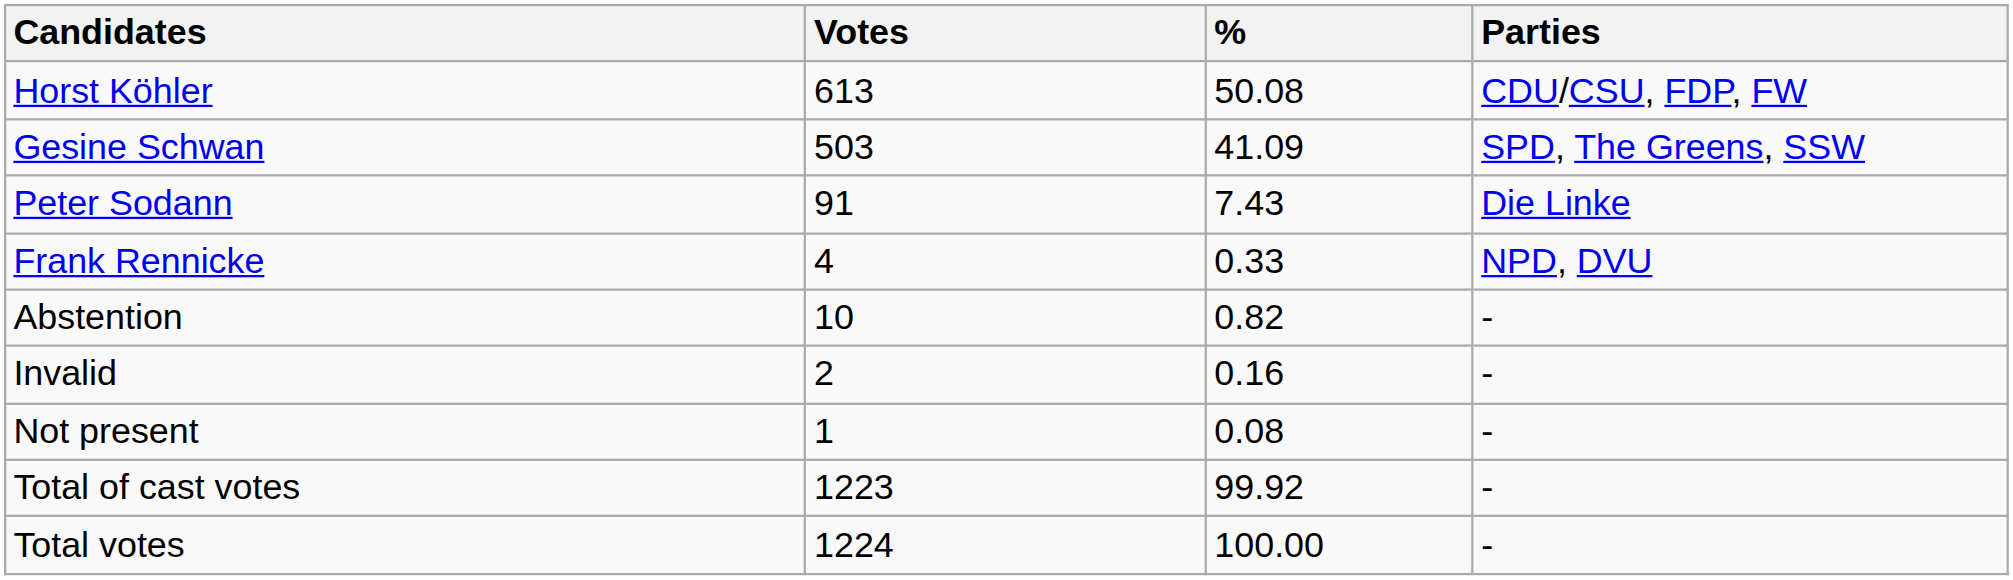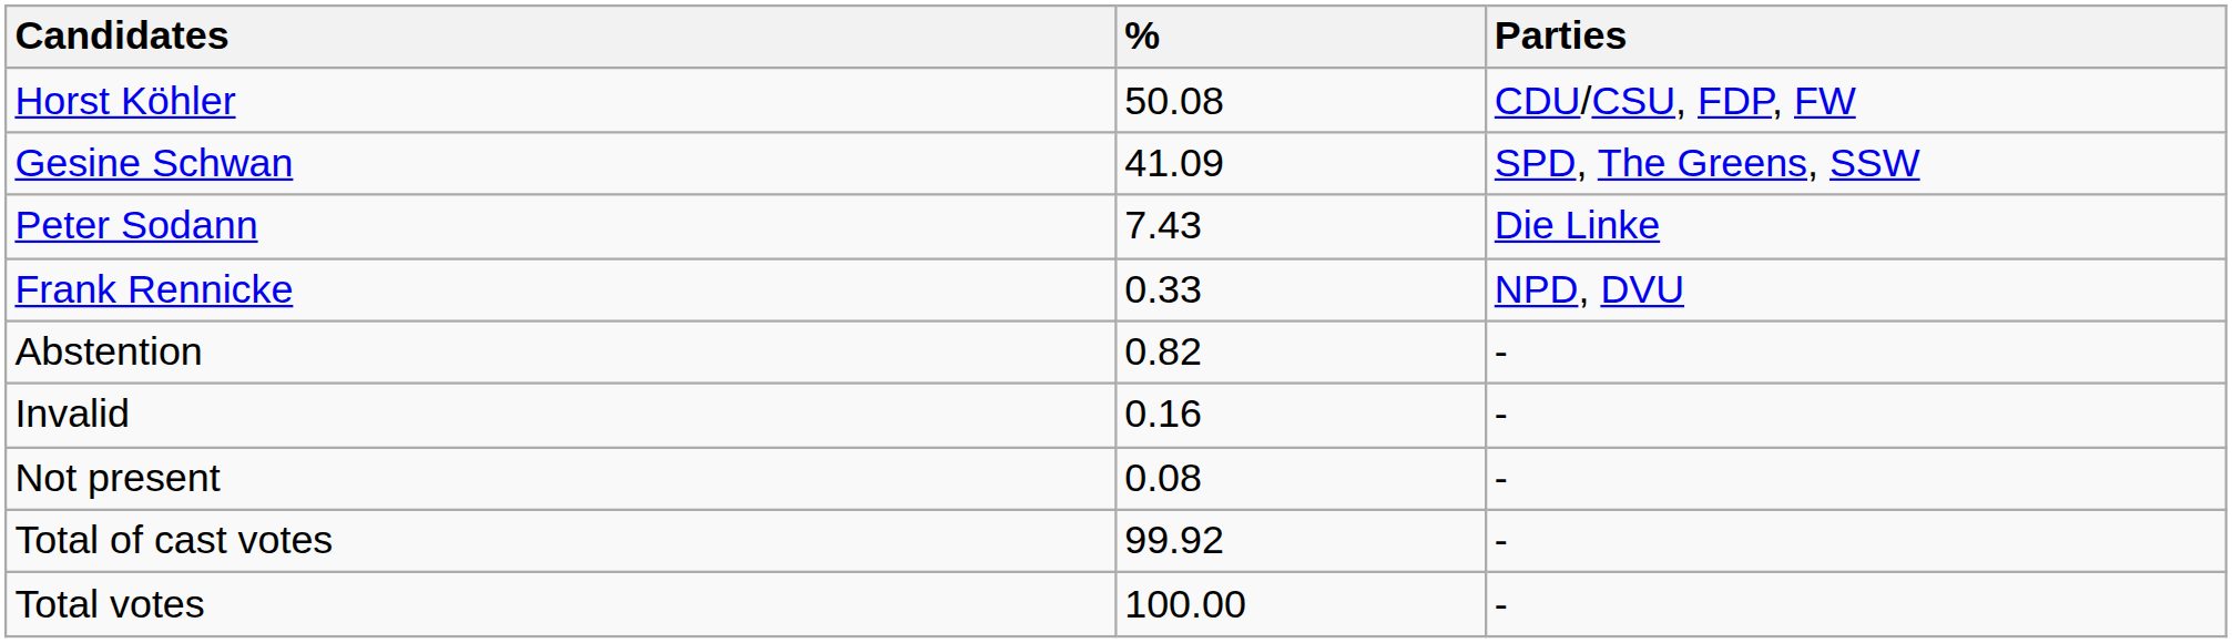- column: Votes | 613 | 503 | 91 | 4 | 10 | 2 | 1 | 1223 | 1224
